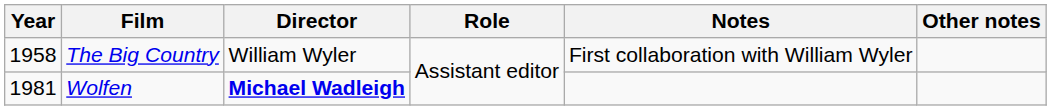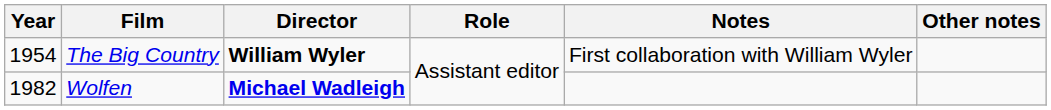The Big Country | Year: 1958 -> 1954
The Big Country | Director: normal -> bold
Wolfen | Year: 1981 -> 1982
